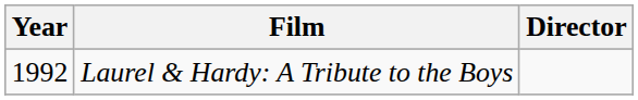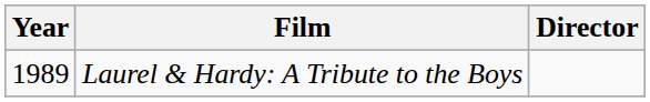Laurel & Hardy: A Tribute to the Boys | Year: 1992 -> 1989
